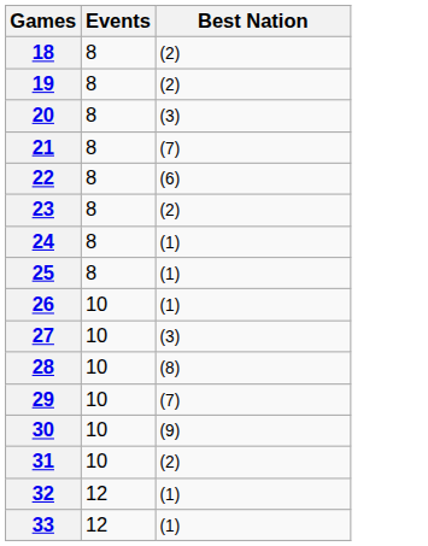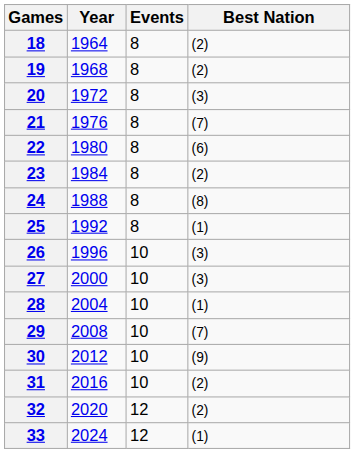+ column: Year | 1964 | 1968 | 1972 | 1976 | 1980 | 1984 | 1988 | 1992 | 1996 | 2000 | 2004 | 2008 | 2012 | 2016 | 2020 | 2024
24 | Best Nation: (1) -> (8)
26 | Best Nation: (1) -> (3)
28 | Best Nation: (8) -> (1)
32 | Best Nation: (1) -> (2)
